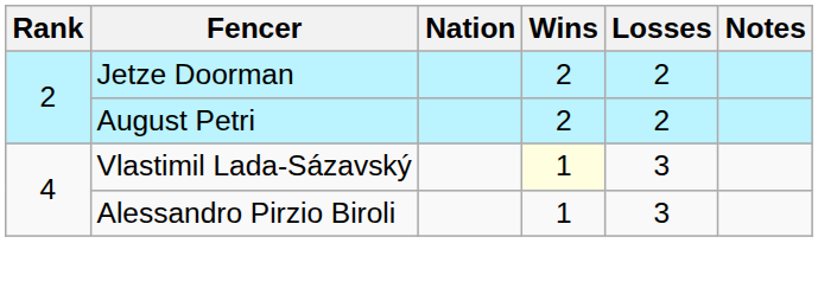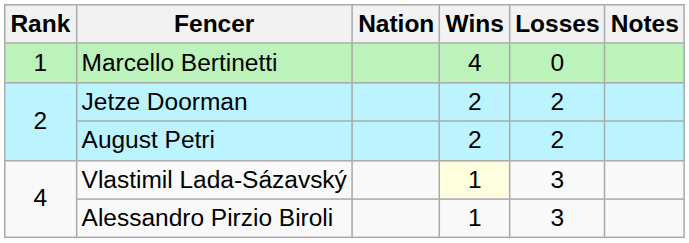+ row: 1 | Marcello Bertinetti | 4 | 0
